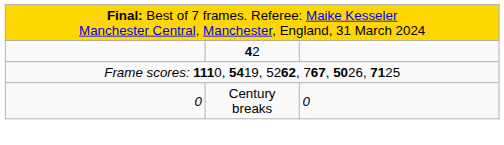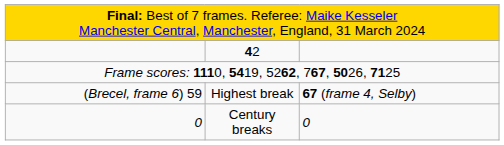+ row: (Brecel, frame 6) 59 | Highest break | 67 (frame 4, Selby)
